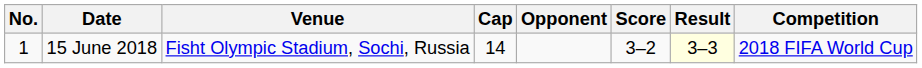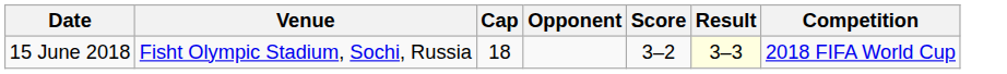- column: No. | 1
15 June 2018 | Cap: 14 -> 18
